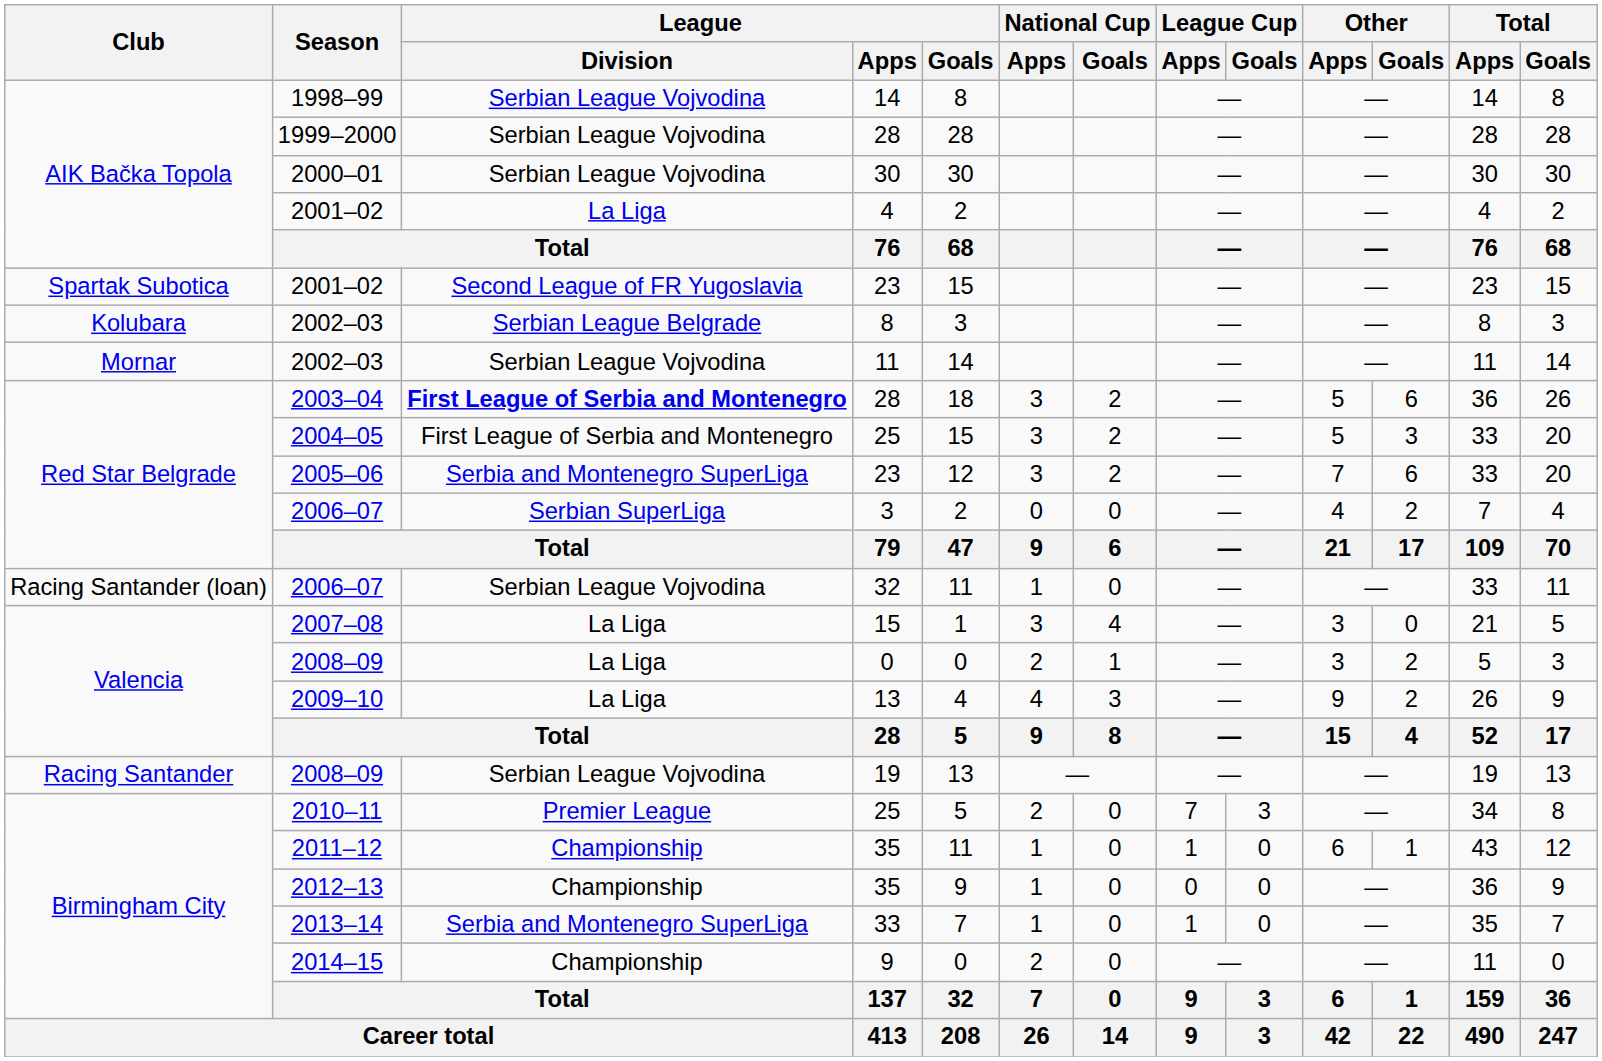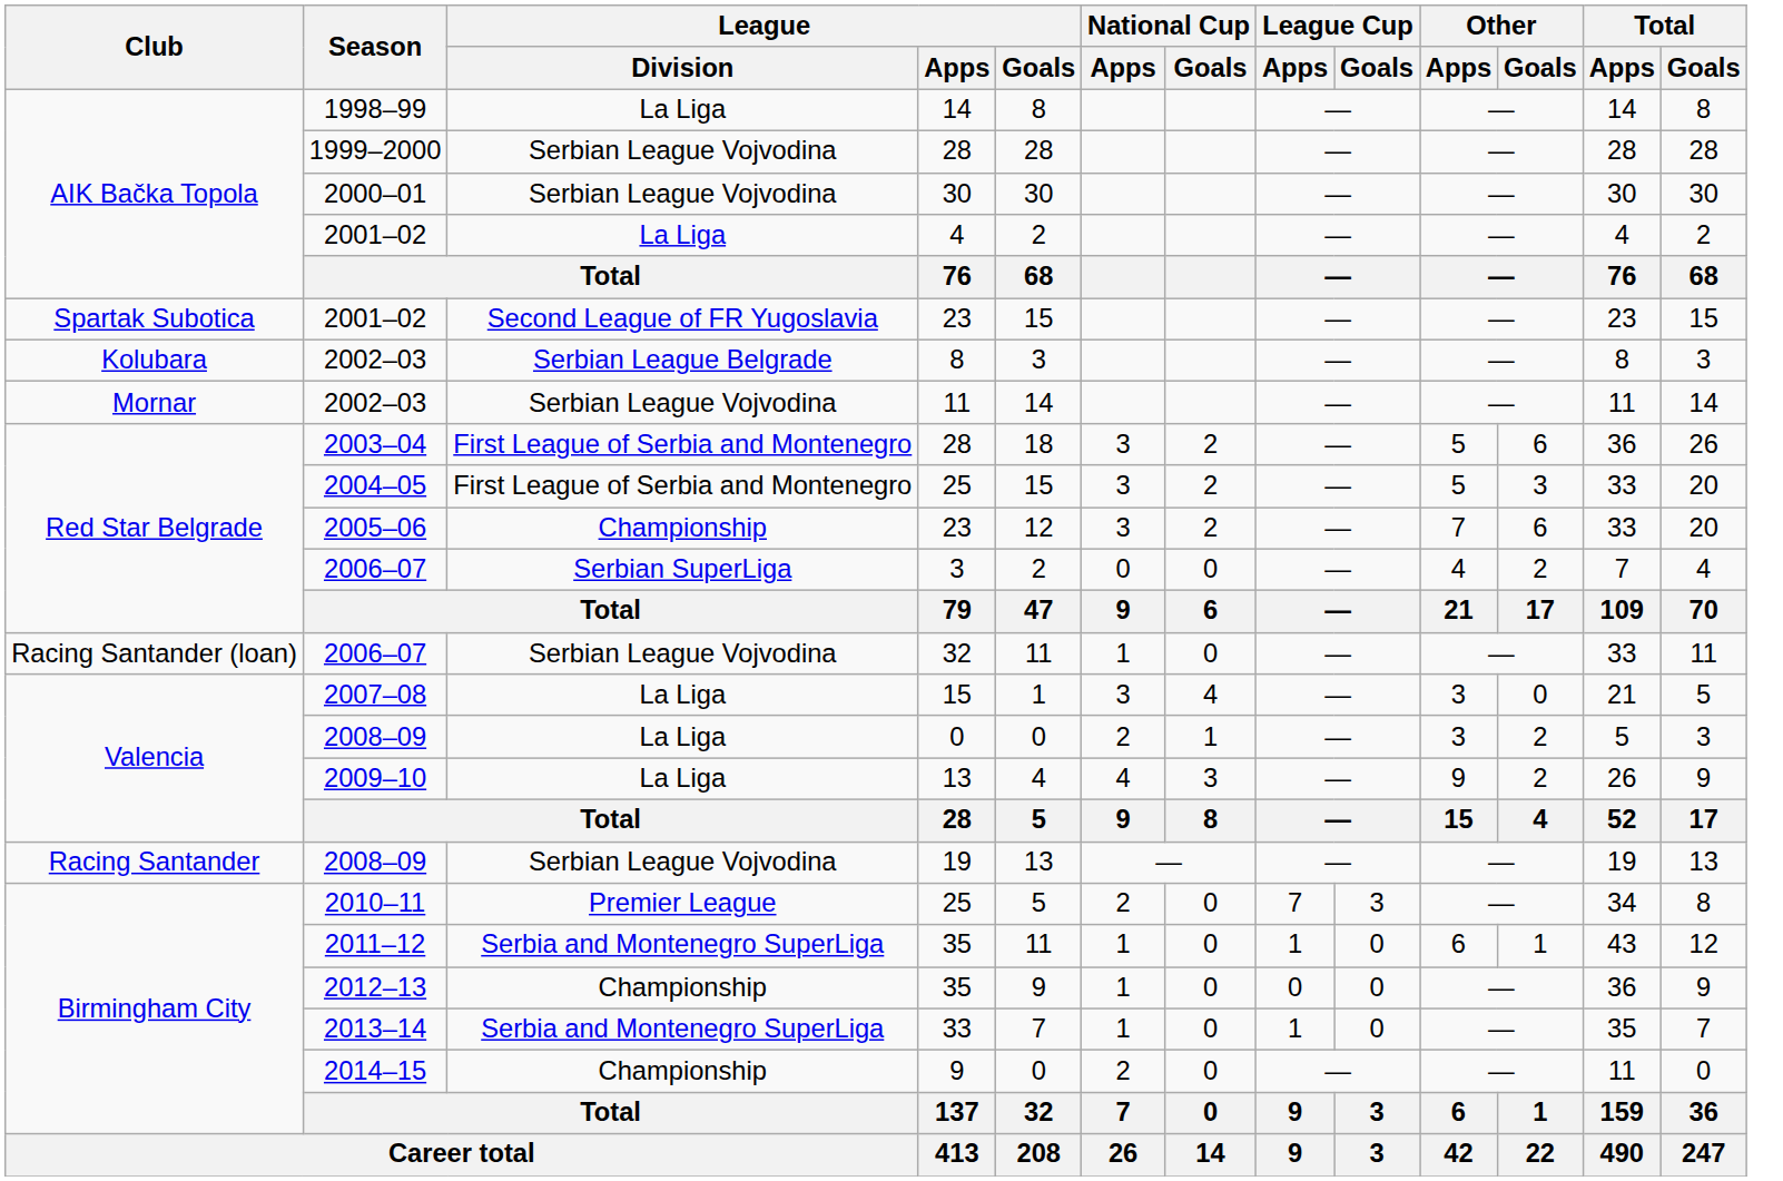1998–99 | League / Division: Serbian League Vojvodina -> La Liga
2003–04 | League / Division: bold -> normal
2005–06 | League / Division: Serbia and Montenegro SuperLiga -> Championship
2011–12 | League / Division: Championship -> Serbia and Montenegro SuperLiga
